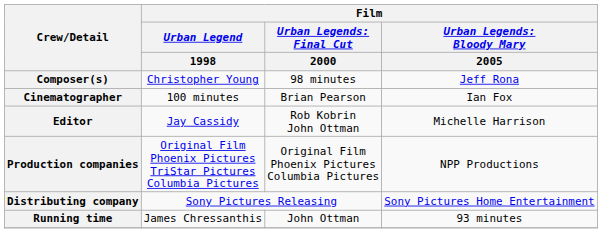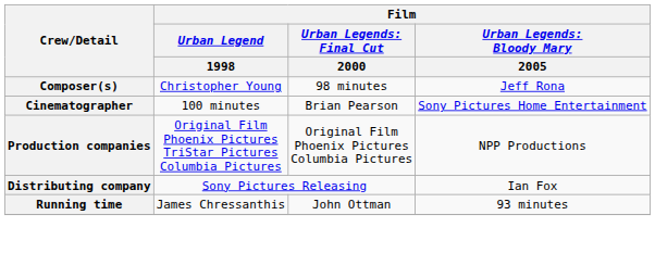Cinematographer | column 4: Ian Fox -> Sony Pictures Home Entertainment
- row: Editor | Jay Cassidy | Rob Kobrin John Ottman | Michelle Harrison
Distributing company | column 4: Sony Pictures Home Entertainment -> Ian Fox
